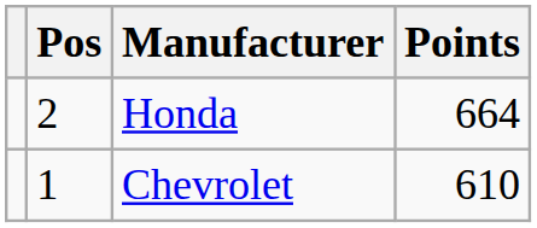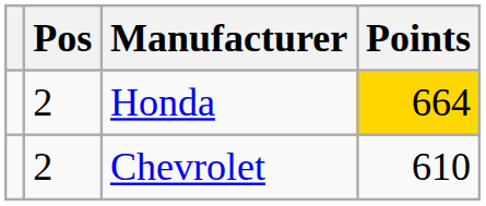Honda | Points: no background -> gold background
Chevrolet | Pos: 1 -> 2
